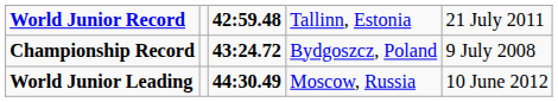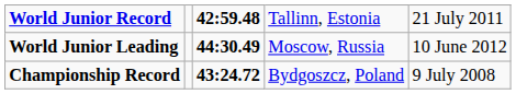rows swapped: Championship Record <-> World Junior Leading
